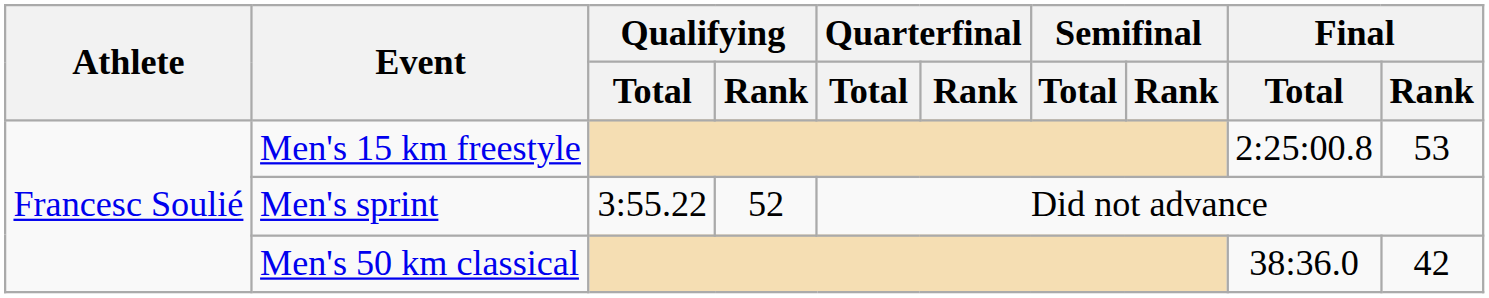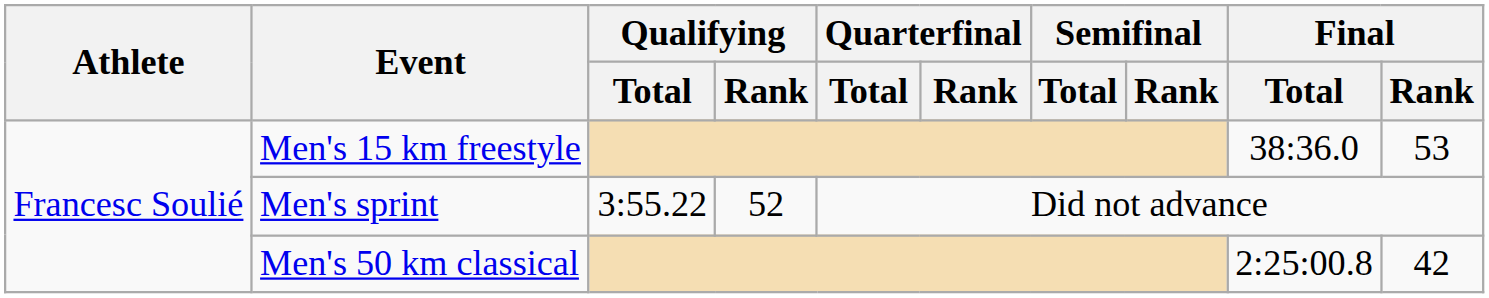Men's 15 km freestyle | Final / Total: 2:25:00.8 -> 38:36.0
Men's 50 km classical | Final / Total: 38:36.0 -> 2:25:00.8
